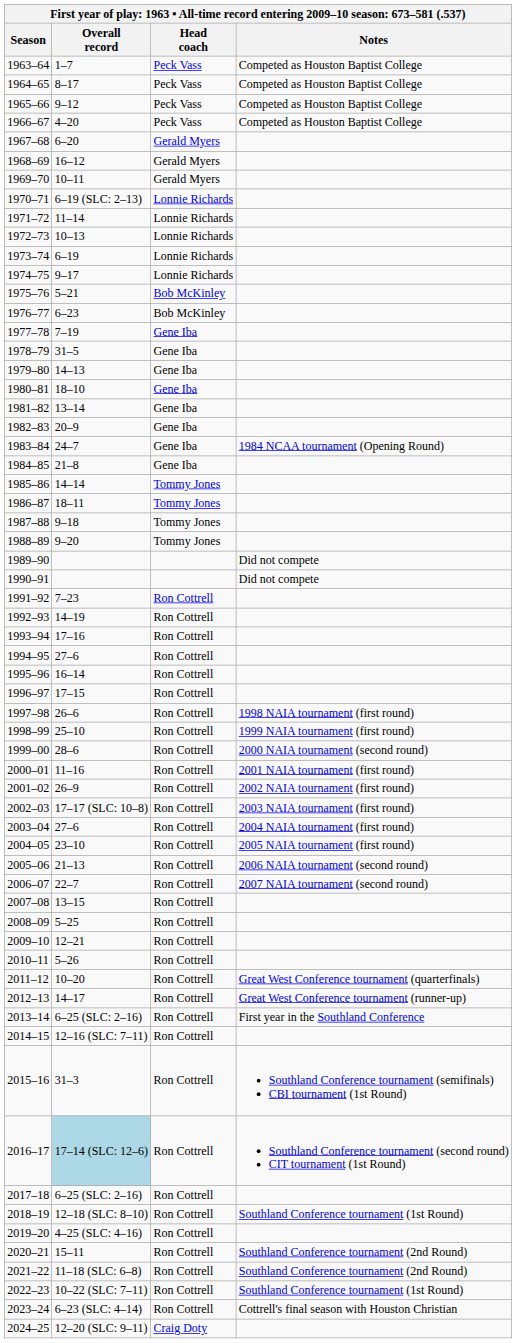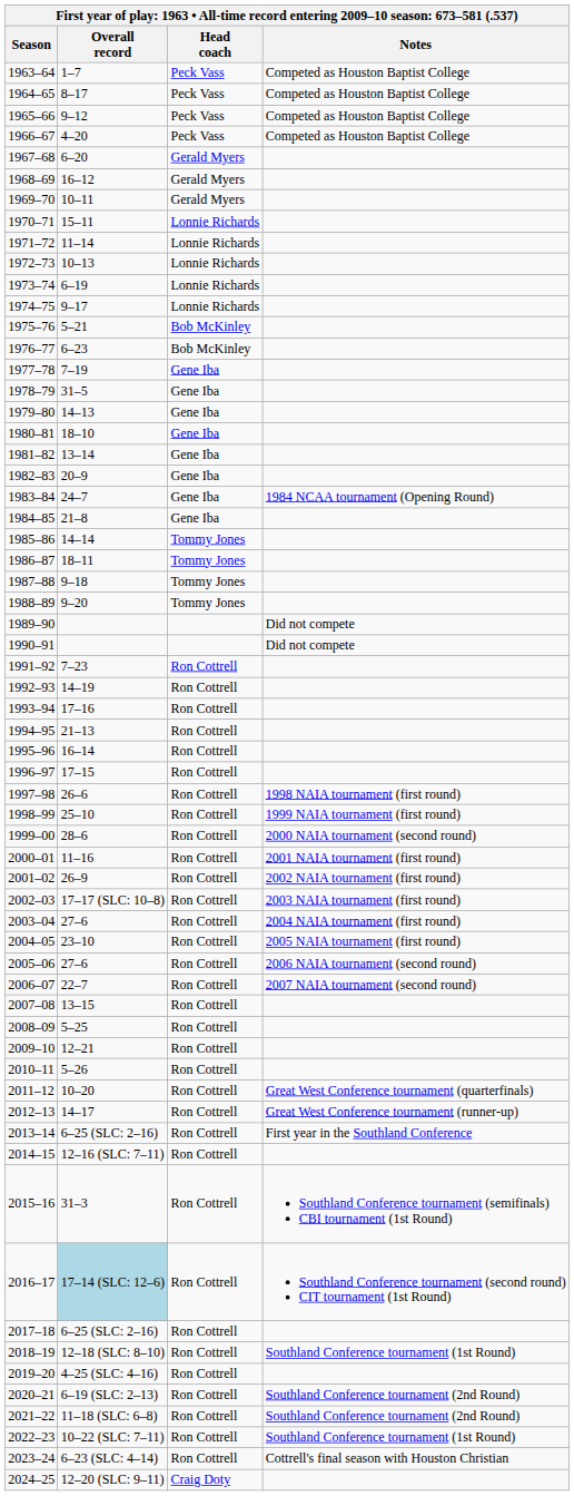1970–71 | Overall record: 6–19 (SLC: 2–13) -> 15–11
1994–95 | Overall record: 27–6 -> 21–13
2005–06 | Overall record: 21–13 -> 27–6
2020–21 | Overall record: 15–11 -> 6–19 (SLC: 2–13)
